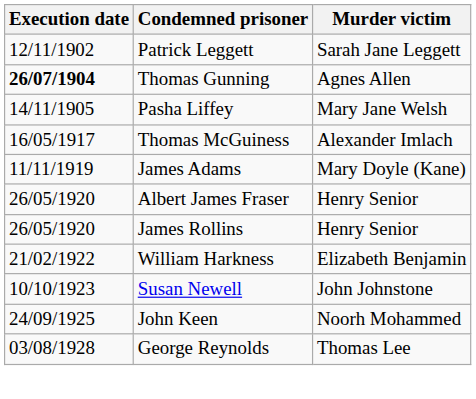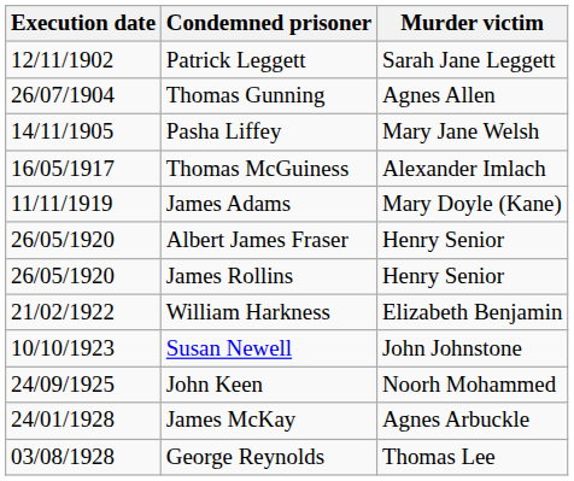Thomas Gunning | Execution date: bold -> normal
+ row: 24/01/1928 | James McKay | Agnes Arbuckle
